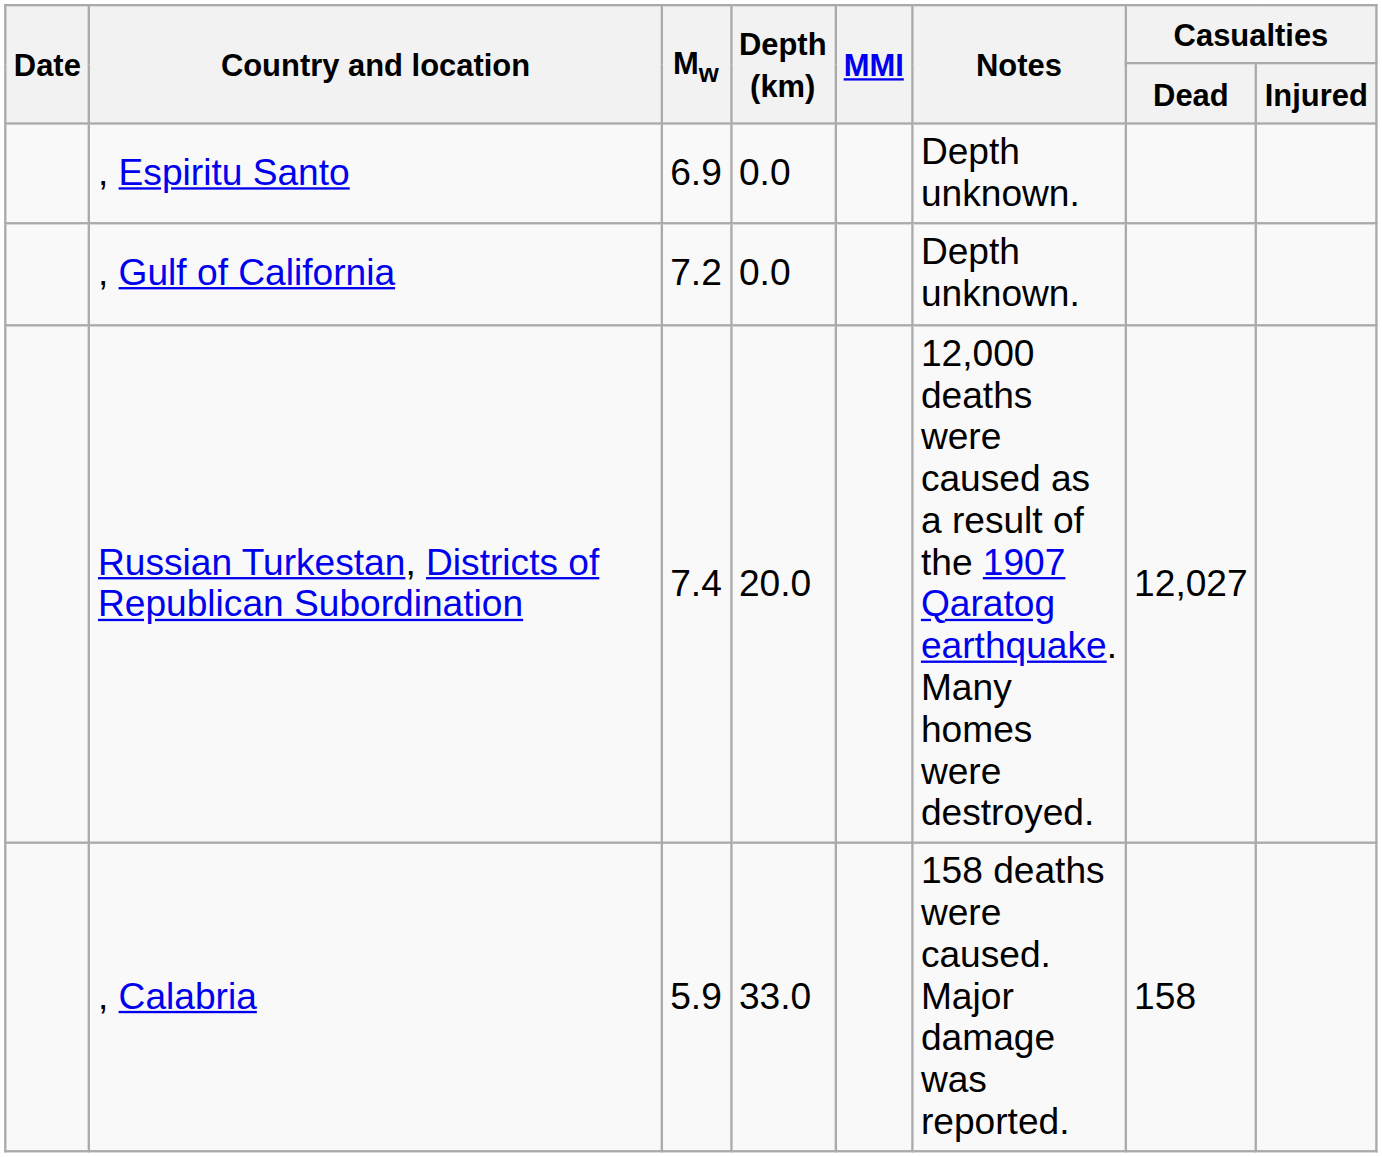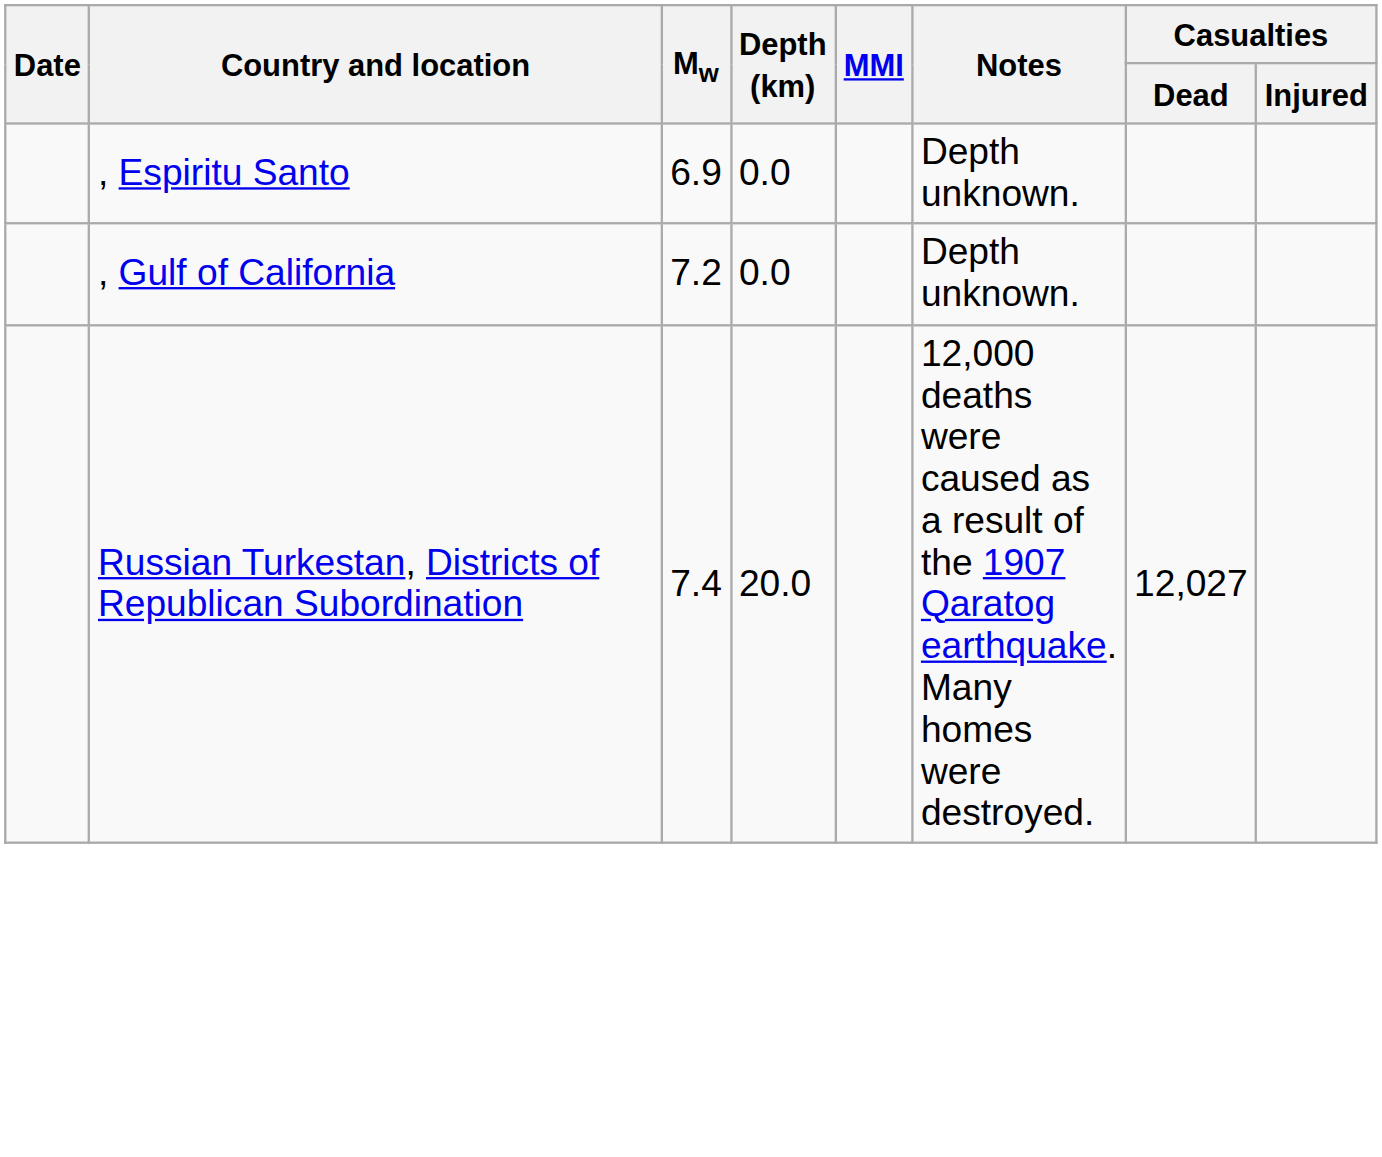- row: , Calabria | 5.9 | 33.0 | 158 deaths were caused. Major damage was reported. | 158
